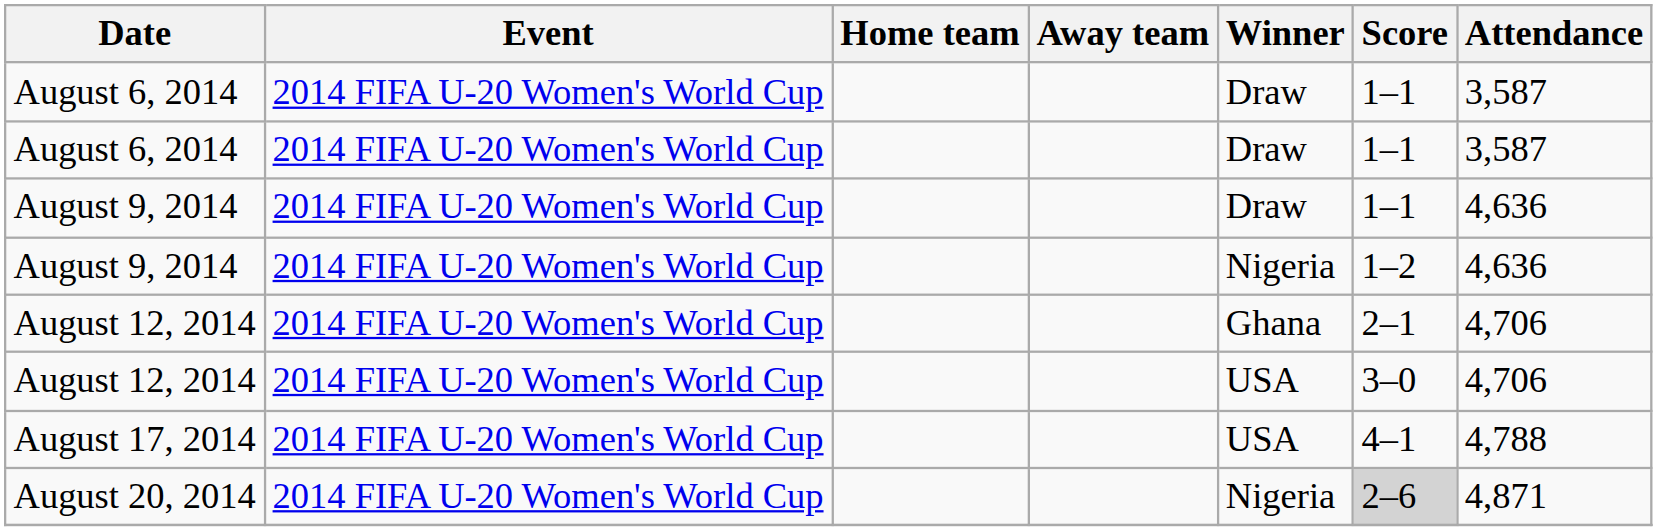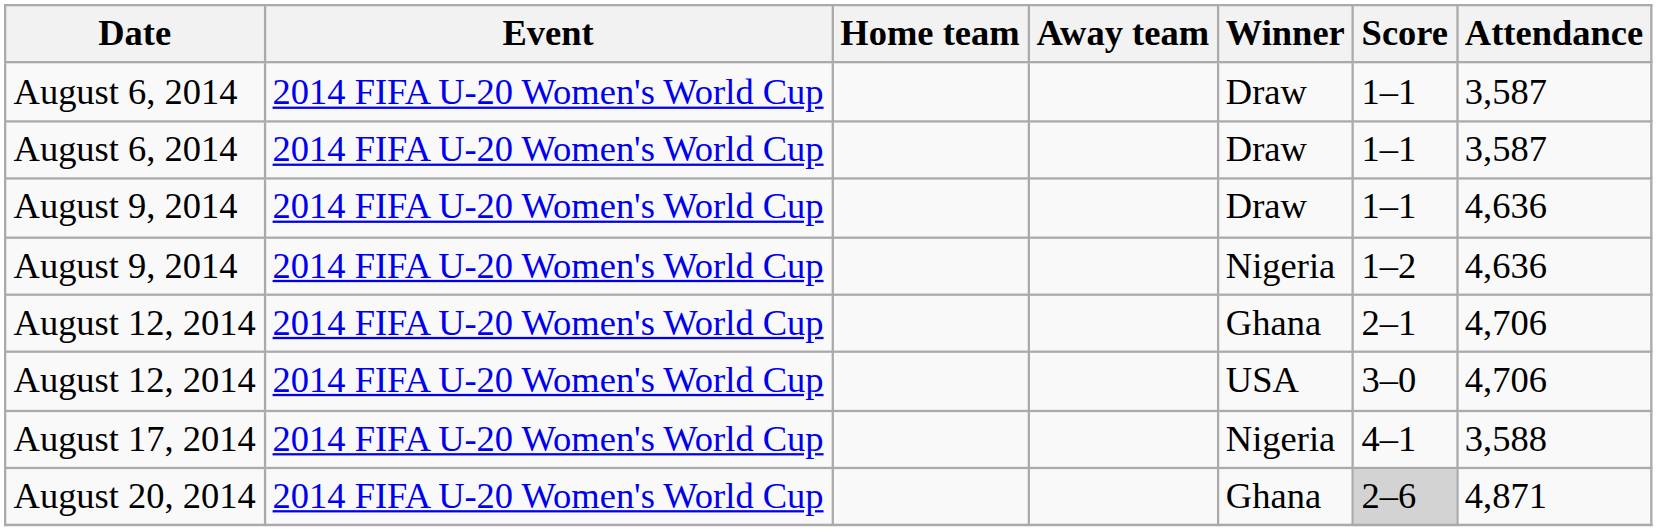August 17, 2014 | Winner: USA -> Nigeria
August 17, 2014 | Attendance: 4,788 -> 3,588
August 20, 2014 | Winner: Nigeria -> Ghana
